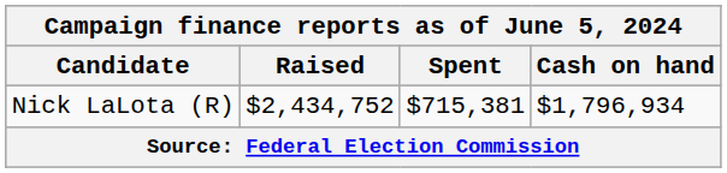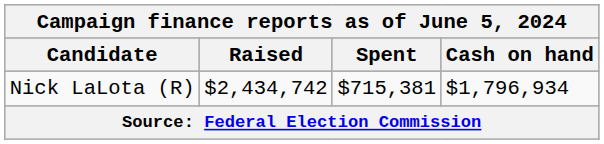Nick LaLota (R) | Raised: $2,434,752 -> $2,434,742
